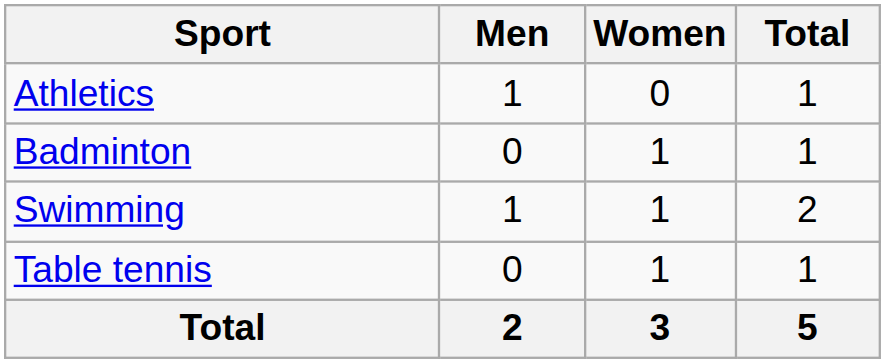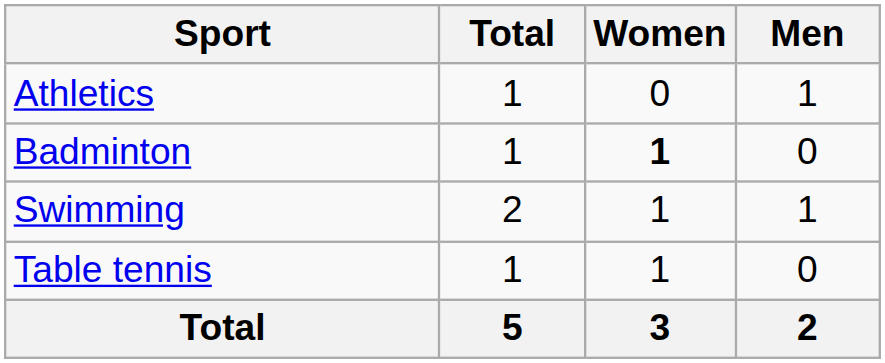columns swapped: Men <-> Total
Badminton | Women: normal -> bold
